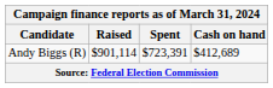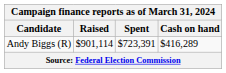Andy Biggs (R) | Cash on hand: $412,689 -> $416,289
